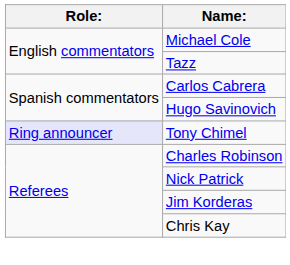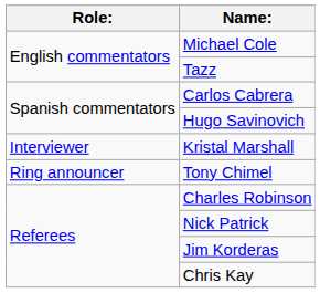+ row: Interviewer | Kristal Marshall
Tony Chimel | Role:: lavender background -> no background
